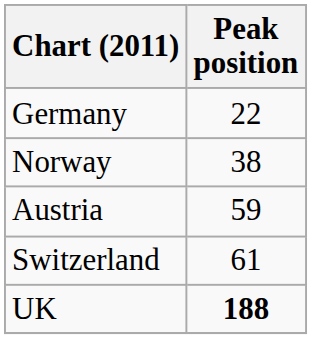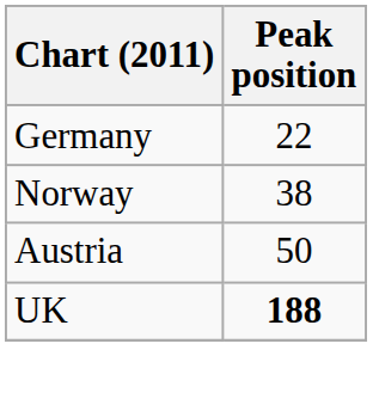Austria | Peak position: 59 -> 50
- row: Switzerland | 61
